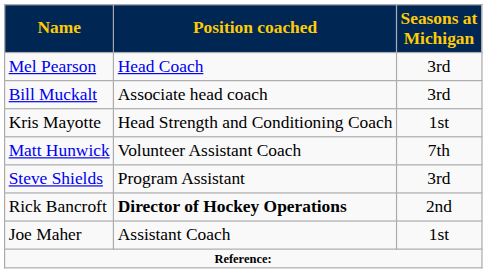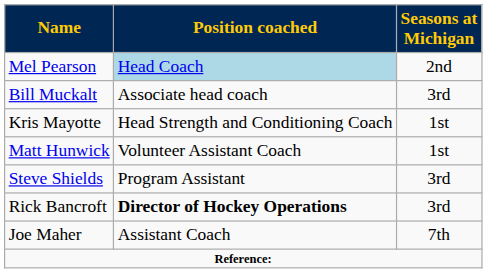Mel Pearson | Position coached: no background -> lightblue background
Mel Pearson | Seasons at Michigan: 3rd -> 2nd
Matt Hunwick | Seasons at Michigan: 7th -> 1st
Rick Bancroft | Seasons at Michigan: 2nd -> 3rd
Joe Maher | Seasons at Michigan: 1st -> 7th
